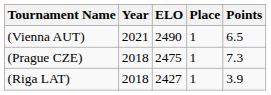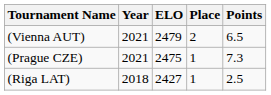(Vienna AUT) | ELO: 2490 -> 2479
(Vienna AUT) | Place: 1 -> 2
(Prague CZE) | Year: 2018 -> 2021
(Riga LAT) | Points: 3.9 -> 2.5
